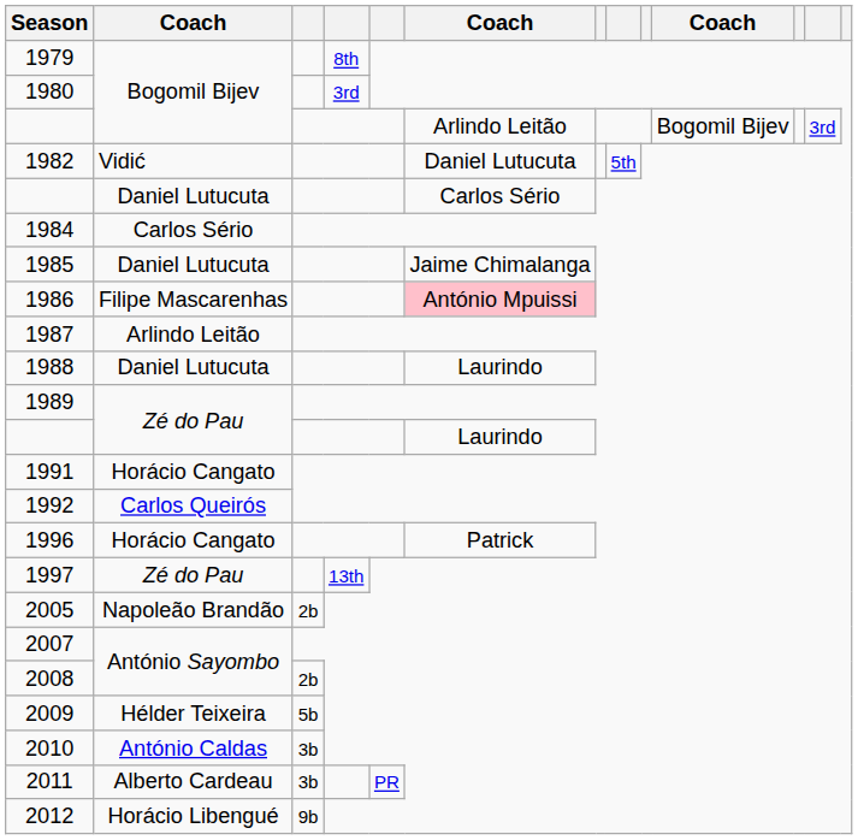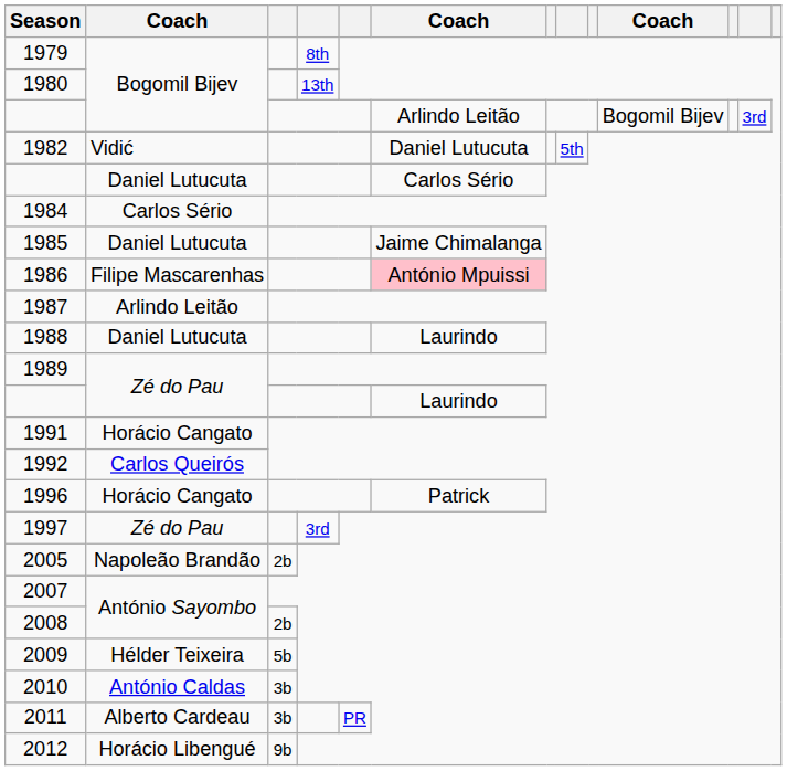1980 | column 4: 3rd -> 13th
1997 | column 4: 13th -> 3rd
